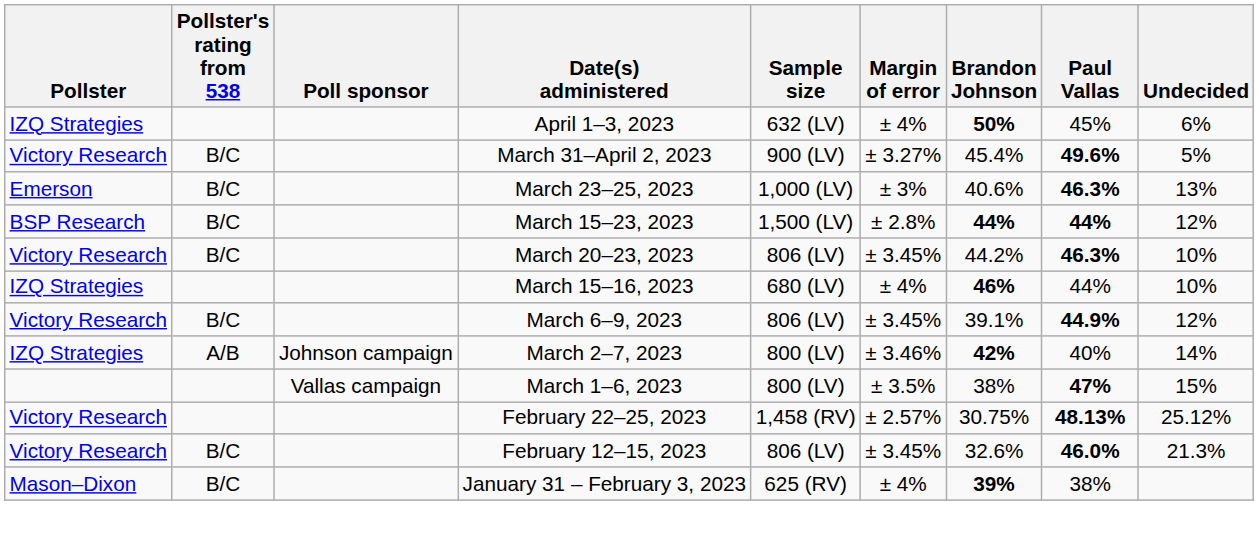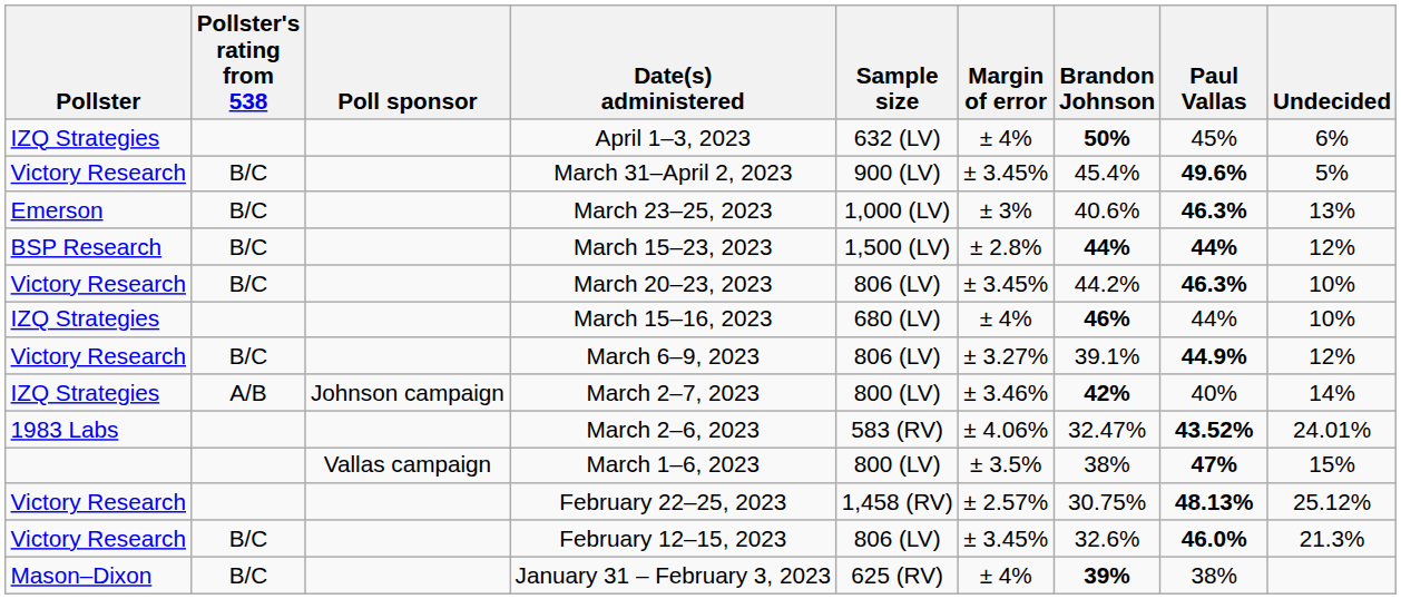March 31–April 2, 2023 | Margin of error: ± 3.27% -> ± 3.45%
March 6–9, 2023 | Margin of error: ± 3.45% -> ± 3.27%
+ row: 1983 Labs | March 2–6, 2023 | 583 (RV) | ± 4.06% | 32.47% | 43.52% | 24.01%
